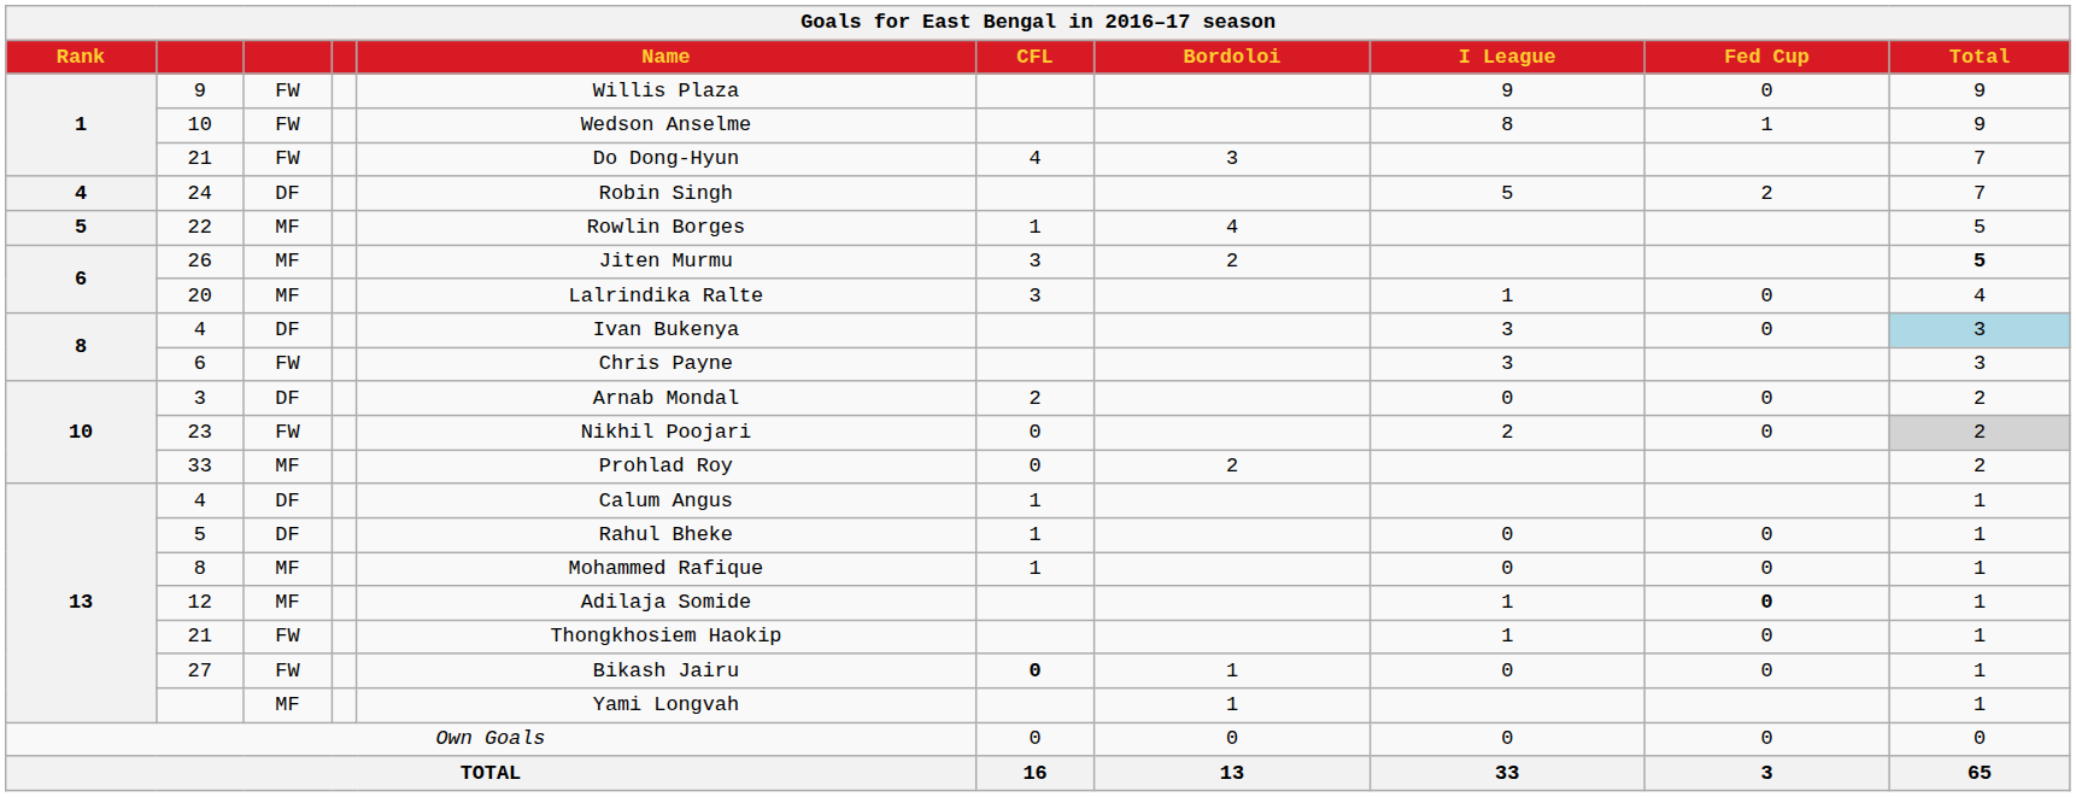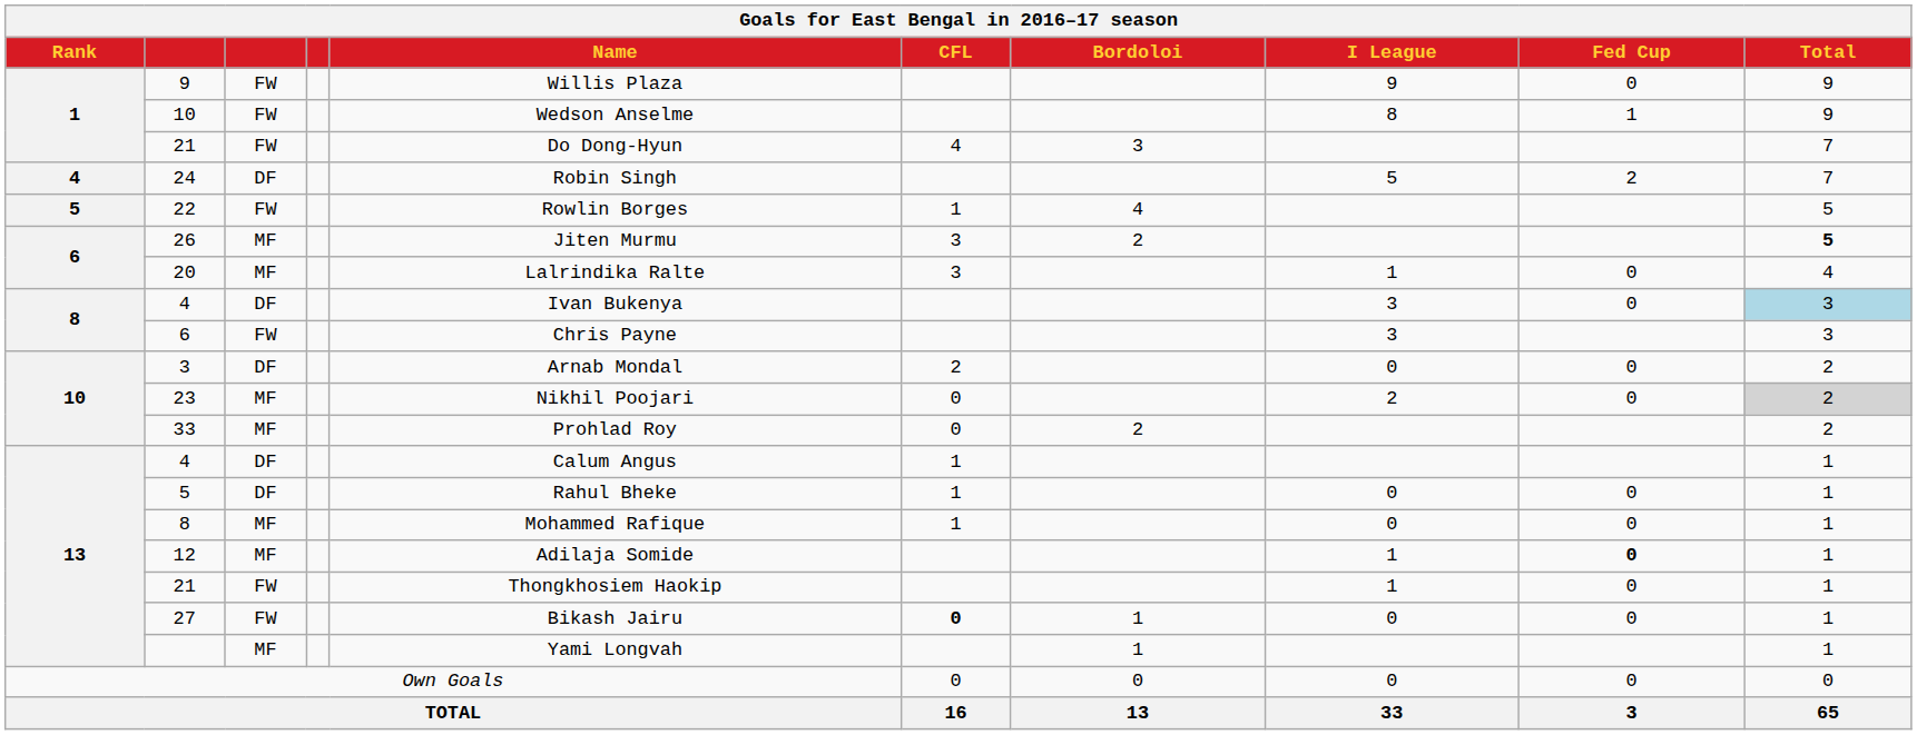22 | column 3: MF -> FW
23 | column 3: FW -> MF
